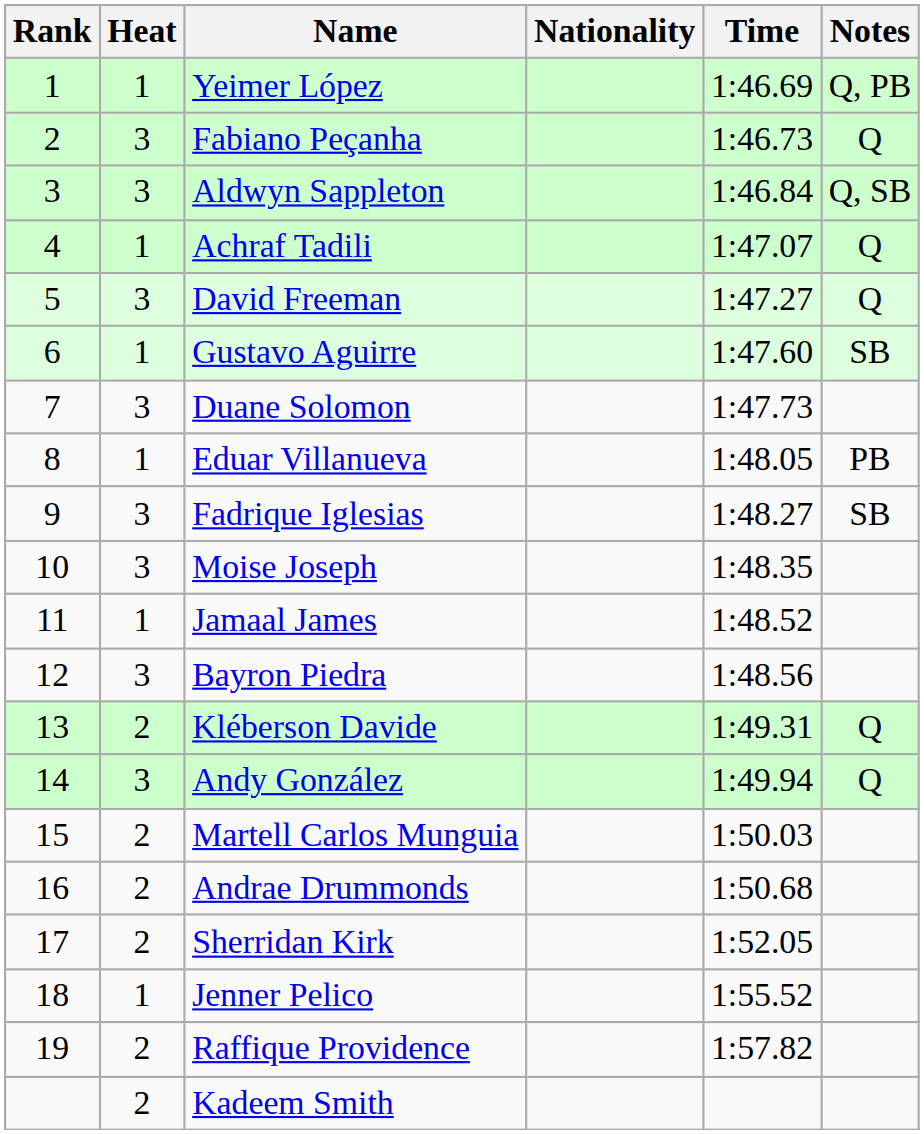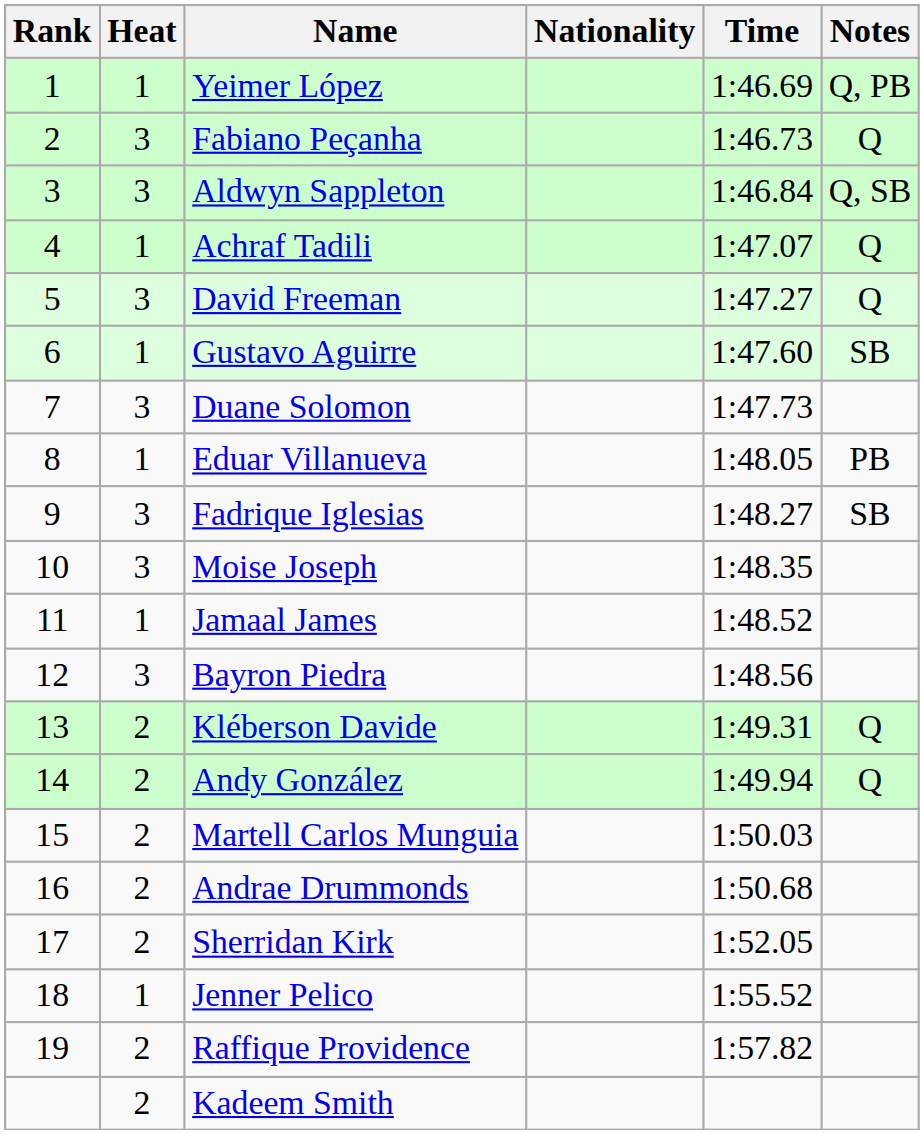Andy González | Heat: 3 -> 2
